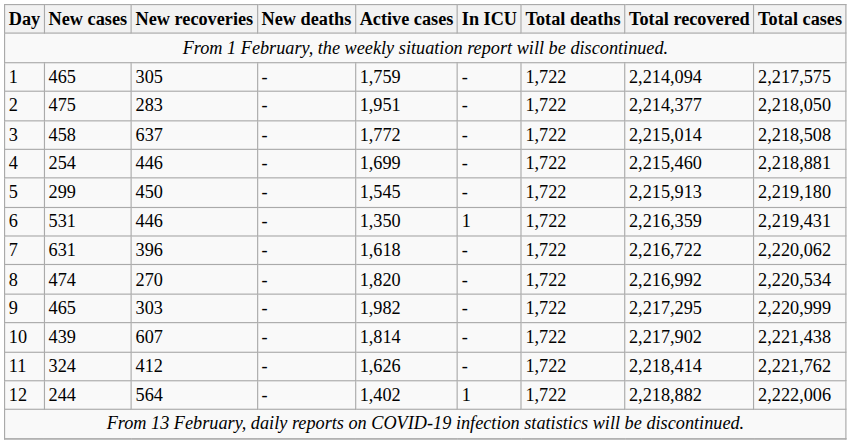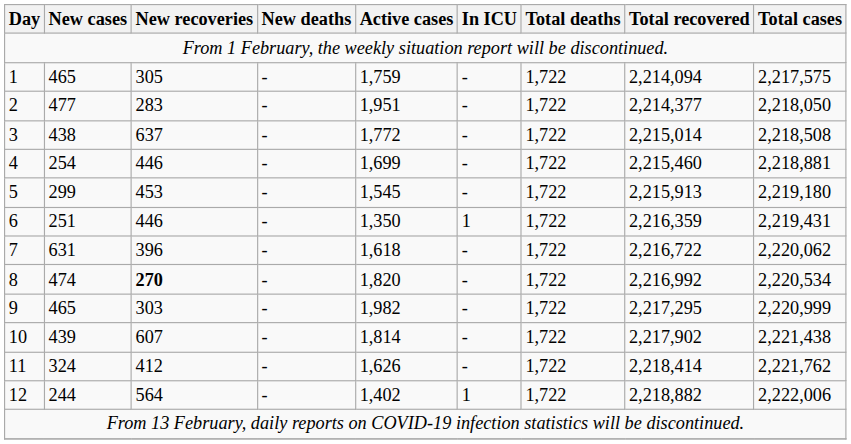2 | New cases: 475 -> 477
3 | New cases: 458 -> 438
5 | New recoveries: 450 -> 453
6 | New cases: 531 -> 251
8 | New recoveries: normal -> bold
